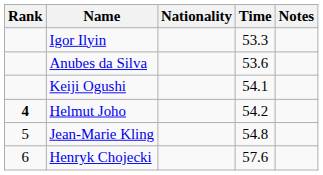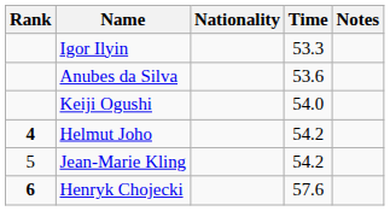Keiji Ogushi | Time: 54.1 -> 54.0
Jean-Marie Kling | Time: 54.8 -> 54.2
Henryk Chojecki | Rank: normal -> bold
